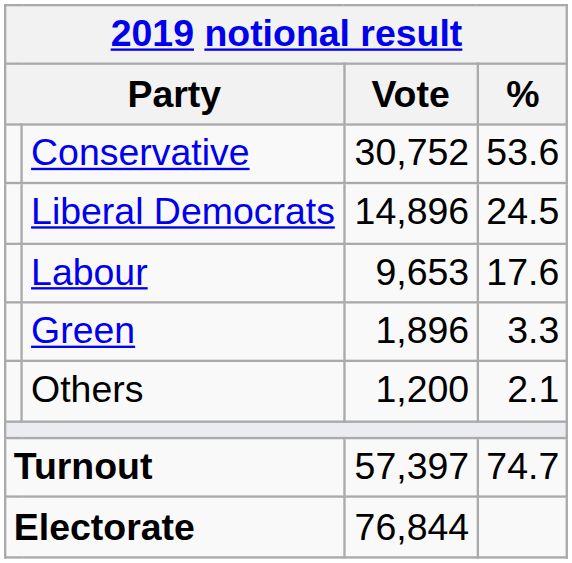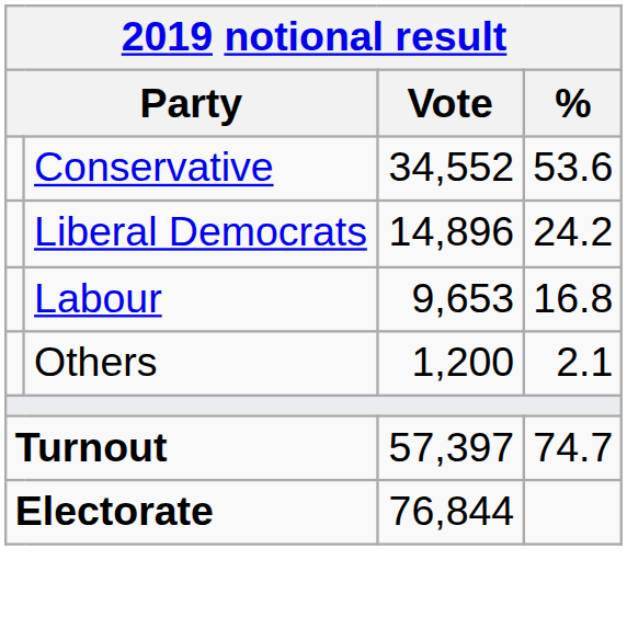Conservative | Vote: 30,752 -> 34,552
Liberal Democrats | %: 24.5 -> 24.2
Labour | %: 17.6 -> 16.8
- row: Green | 1,896 | 3.3
